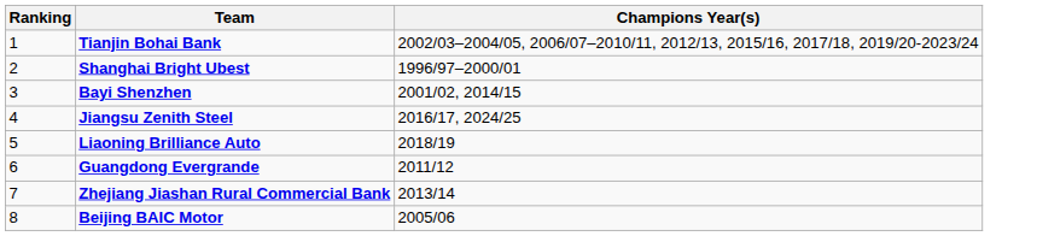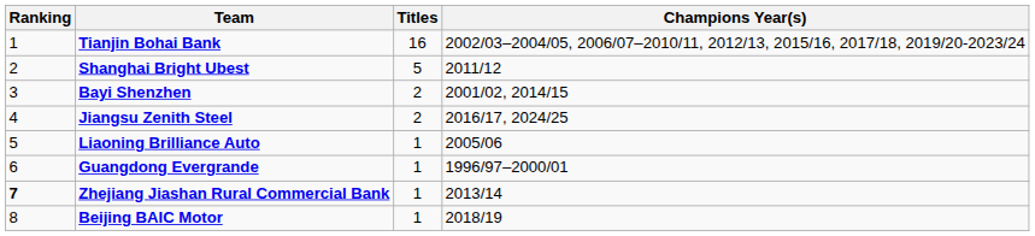+ column: Titles | 16 | 5 | 2 | 2 | 1 | 1 | 1 | 1
Shanghai Bright Ubest | Champions Year(s): 1996/97–2000/01 -> 2011/12
Liaoning Brilliance Auto | Champions Year(s): 2018/19 -> 2005/06
Guangdong Evergrande | Champions Year(s): 2011/12 -> 1996/97–2000/01
Zhejiang Jiashan Rural Commercial Bank | Ranking: normal -> bold
Beijing BAIC Motor | Champions Year(s): 2005/06 -> 2018/19
